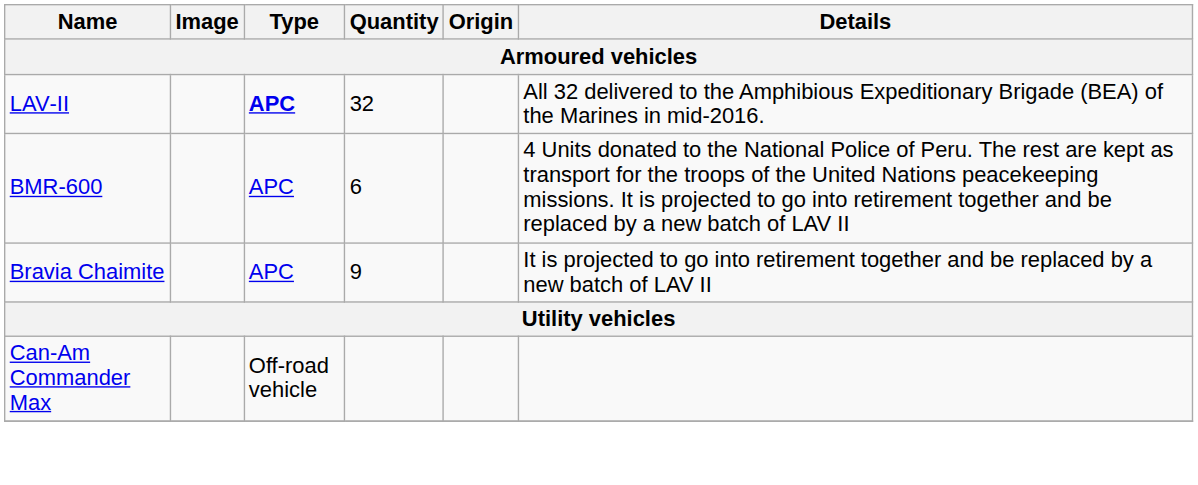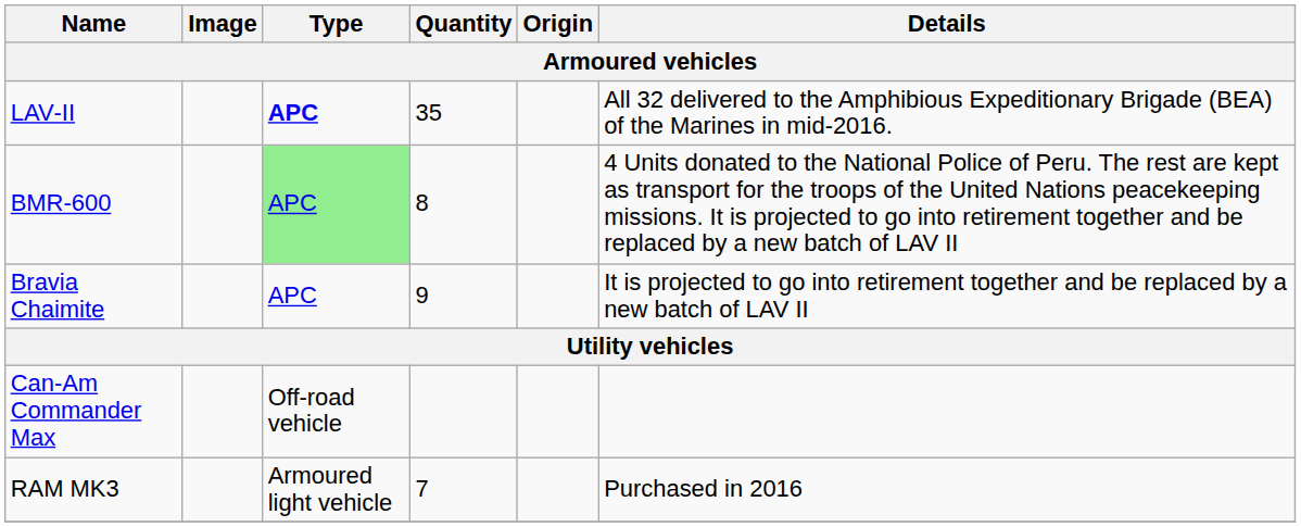LAV‑II | Quantity: 32 -> 35
BMR-600 | Type: no background -> lightgreen background
BMR-600 | Quantity: 6 -> 8
+ row: RAM MK3 | Armoured light vehicle | 7 | Purchased in 2016
